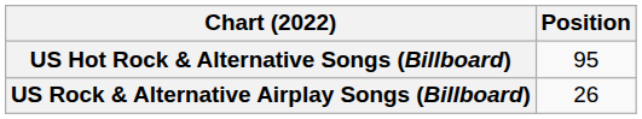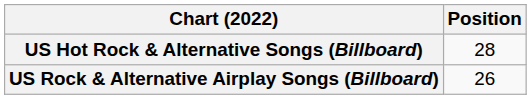US Hot Rock & Alternative Songs (Billboard) | Position: 95 -> 28
